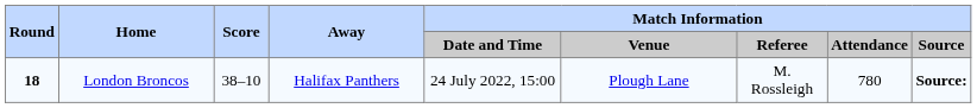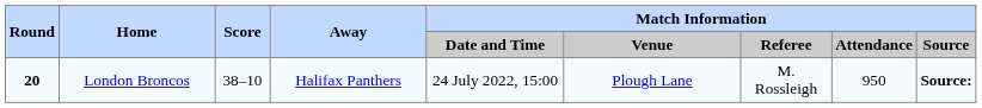London Broncos | Round: 18 -> 20
London Broncos | Match Information / Attendance: 780 -> 950
